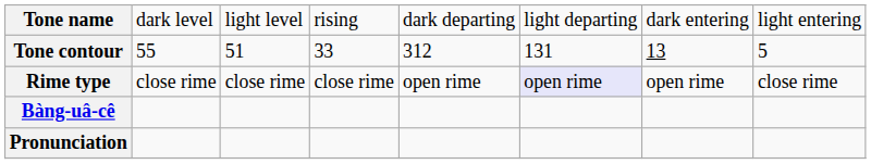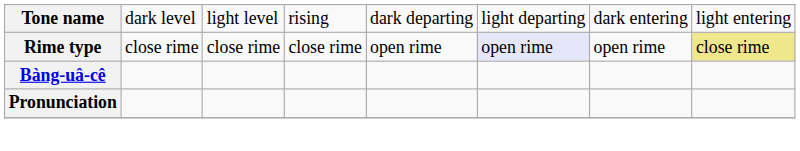- row: Tone contour | 55 | 51 | 33 | 312 | 131 | 13 | 5
Rime type | column 8: no background -> khaki background
